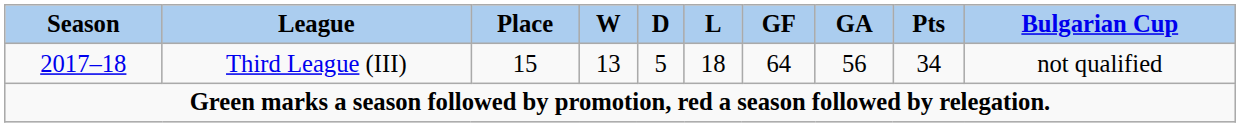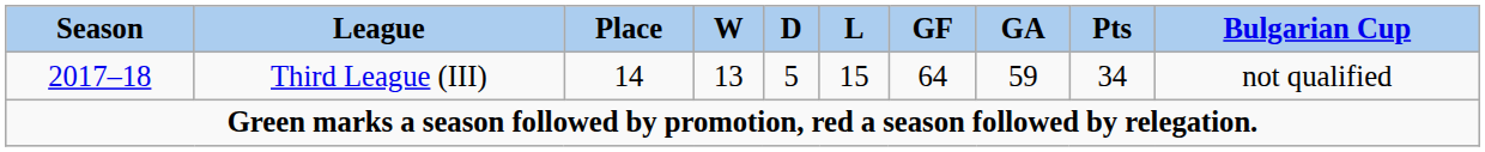2017–18 | Place: 15 -> 14
2017–18 | L: 18 -> 15
2017–18 | GA: 56 -> 59
